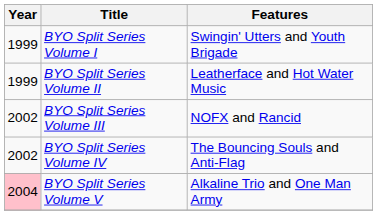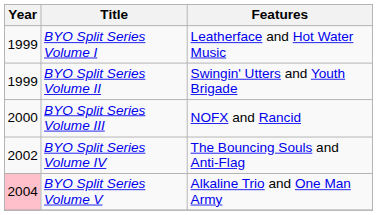BYO Split Series Volume I | Features: Swingin' Utters and Youth Brigade -> Leatherface and Hot Water Music
BYO Split Series Volume II | Features: Leatherface and Hot Water Music -> Swingin' Utters and Youth Brigade
BYO Split Series Volume III | Year: 2002 -> 2000
